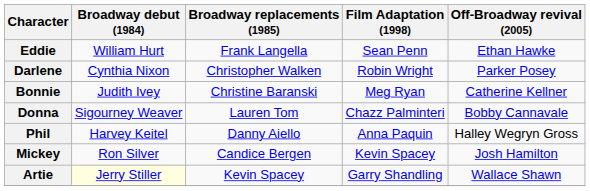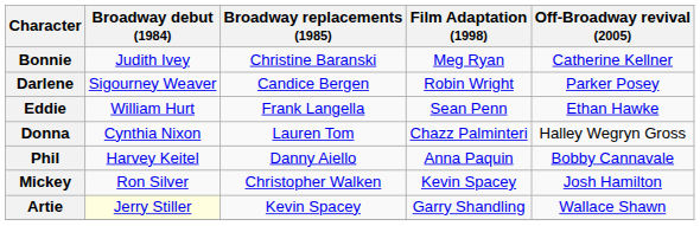rows swapped: Eddie <-> Bonnie
Darlene | Broadway debut (1984): Cynthia Nixon -> Sigourney Weaver
Darlene | Broadway replacements (1985): Christopher Walken -> Candice Bergen
Donna | Broadway debut (1984): Sigourney Weaver -> Cynthia Nixon
Donna | Off-Broadway revival (2005): Bobby Cannavale -> Halley Wegryn Gross
Phil | Off-Broadway revival (2005): Halley Wegryn Gross -> Bobby Cannavale
Mickey | Broadway replacements (1985): Candice Bergen -> Christopher Walken
